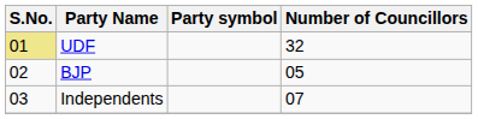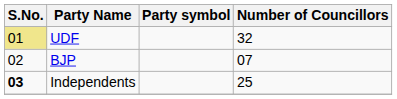BJP | Number of Councillors: 05 -> 07
Independents | S.No.: normal -> bold
Independents | Number of Councillors: 07 -> 25
